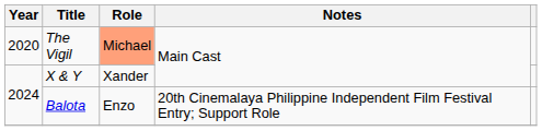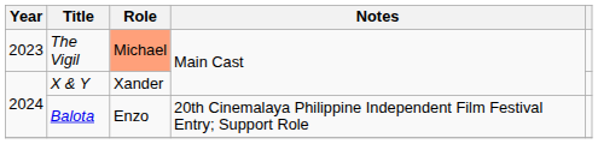The Vigil | Year: 2020 -> 2023
